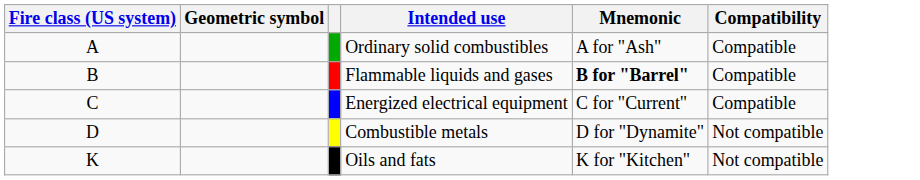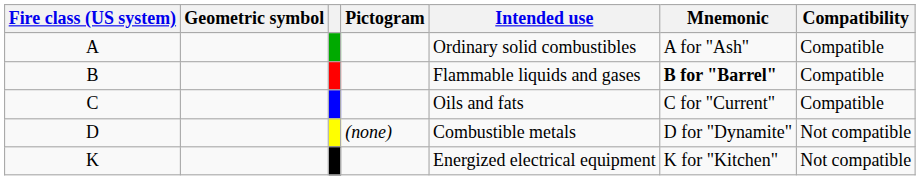+ column: Pictogram | (none)
C | Intended use: Energized electrical equipment -> Oils and fats
K | Intended use: Oils and fats -> Energized electrical equipment
